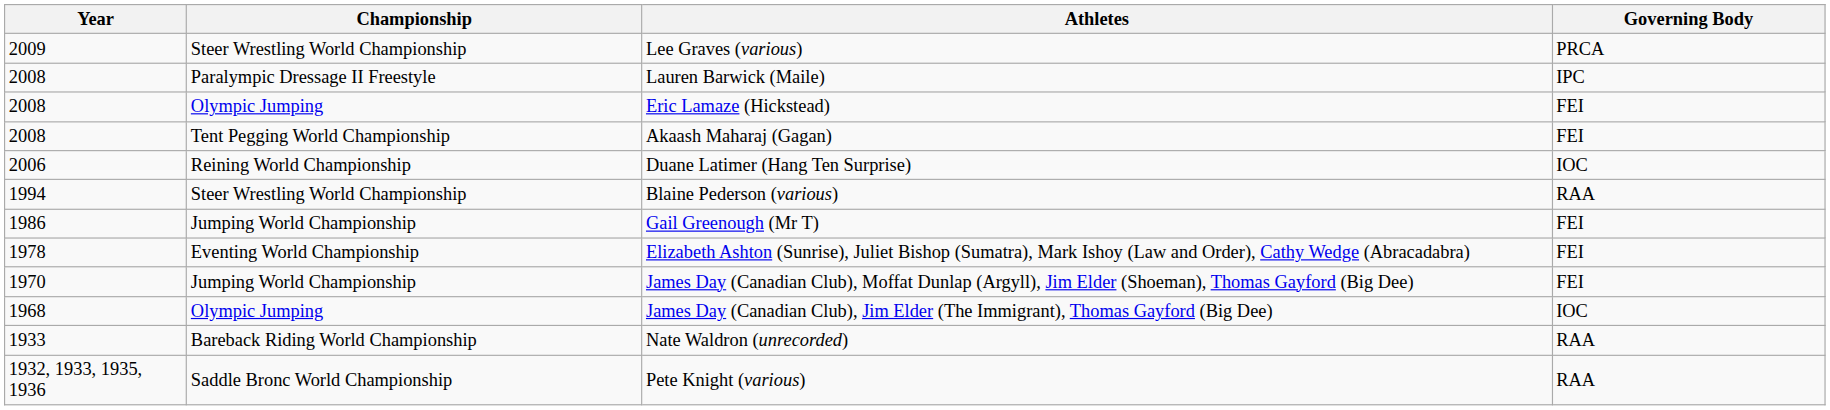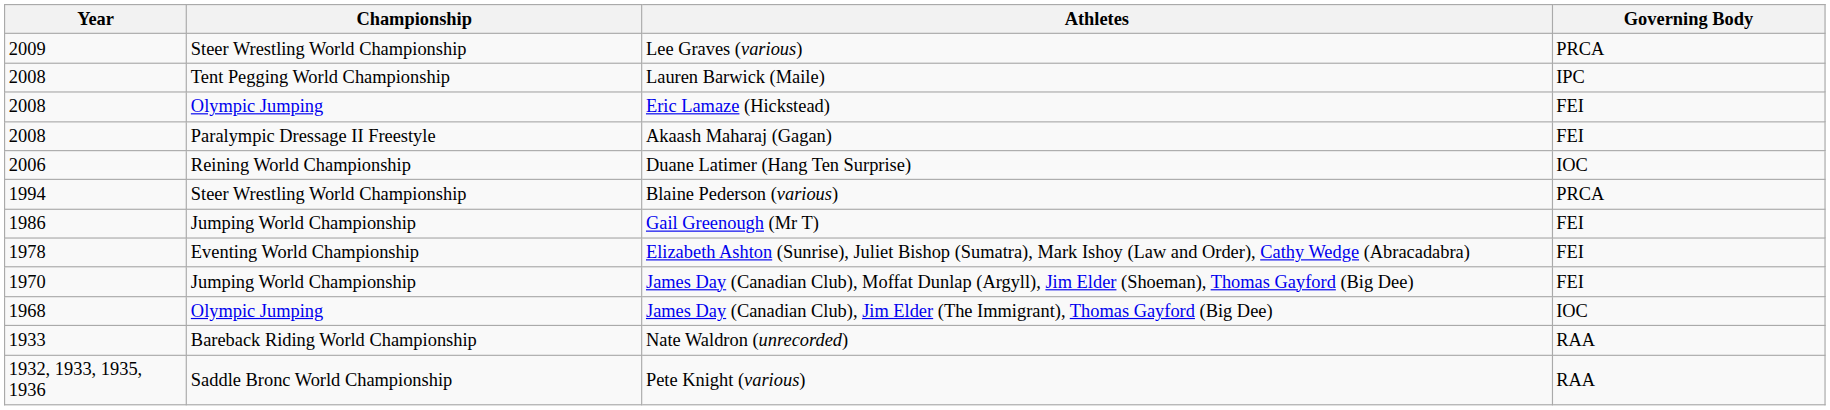Lauren Barwick (Maile) | Championship: Paralympic Dressage II Freestyle -> Tent Pegging World Championship
Akaash Maharaj (Gagan) | Championship: Tent Pegging World Championship -> Paralympic Dressage II Freestyle
Blaine Pederson (various) | Governing Body: RAA -> PRCA
